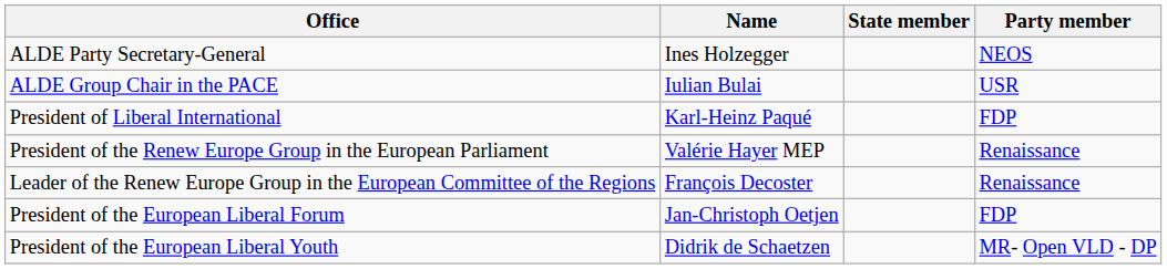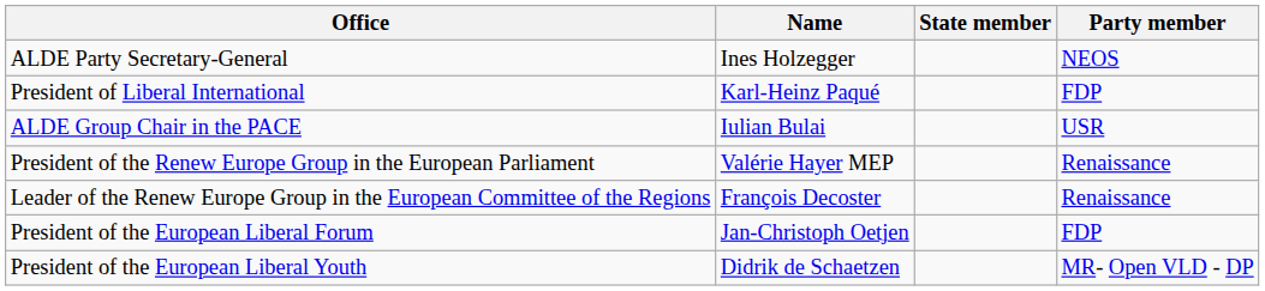rows swapped: President of Liberal International <-> ALDE Group Chair in the PACE
